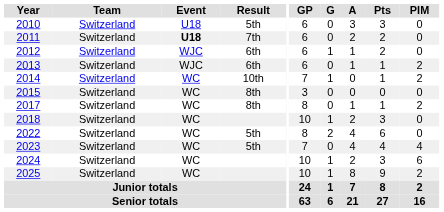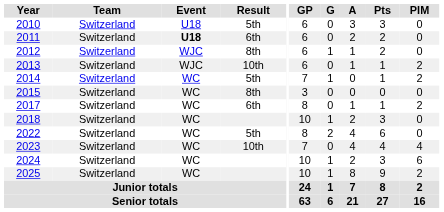2011 | Result: 7th -> 6th
2012 | Result: 6th -> 8th
2013 | Result: 6th -> 10th
2014 | Result: 10th -> 5th
2017 | Result: 8th -> 6th
2023 | Result: 5th -> 10th
